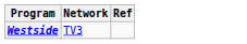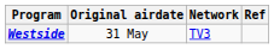+ column: Original airdate | 31 May
